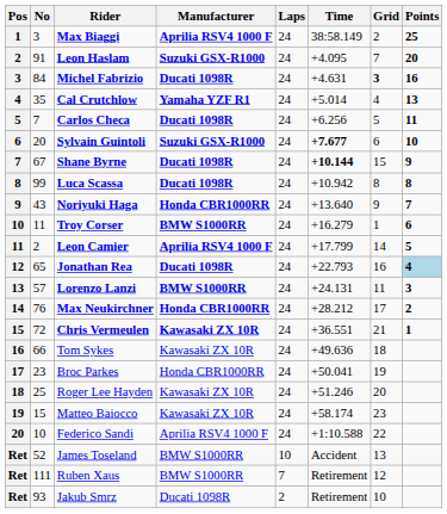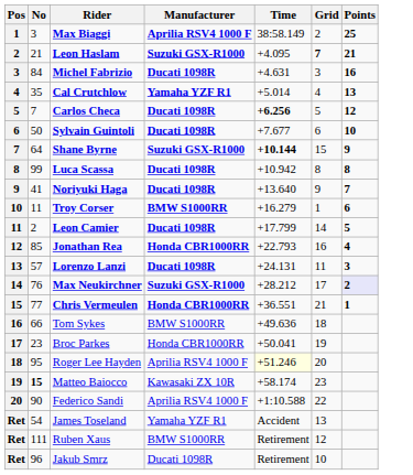- column: Laps | 24 | 24 | 24 | 24 | 24 | 24 | 24 | 24 | 24 | 24 | 24 | 24 | 24 | 24 | 24 | 24 | 24 | 24 | 24 | 24 | 10 | 7 | 2
Leon Haslam | No: 91 -> 21
Leon Haslam | Grid: normal -> bold
Leon Haslam | Points: 20 -> 21
Michel Fabrizio | Grid: bold -> normal
Carlos Checa | Time: normal -> bold
Carlos Checa | Points: 11 -> 12
Sylvain Guintoli | No: 20 -> 50
Sylvain Guintoli | Manufacturer: Suzuki GSX-R1000 -> Ducati 1098R
Sylvain Guintoli | Time: bold -> normal
Shane Byrne | No: 67 -> 64
Shane Byrne | Manufacturer: Ducati 1098R -> Suzuki GSX-R1000
Noriyuki Haga | No: 43 -> 41
Noriyuki Haga | Manufacturer: Honda CBR1000RR -> Ducati 1098R
Leon Camier | Manufacturer: Aprilia RSV4 1000 F -> Ducati 1098R
Jonathan Rea | No: 65 -> 85
Jonathan Rea | Manufacturer: Ducati 1098R -> Honda CBR1000RR
Jonathan Rea | Points: lightblue background -> no background
Lorenzo Lanzi | Manufacturer: BMW S1000RR -> Ducati 1098R
Max Neukirchner | Manufacturer: Honda CBR1000RR -> Suzuki GSX-R1000
Max Neukirchner | Points: no background -> lavender background
Chris Vermeulen | No: 72 -> 77
Chris Vermeulen | Manufacturer: Kawasaki ZX 10R -> Honda CBR1000RR
Tom Sykes | Manufacturer: Kawasaki ZX 10R -> BMW S1000RR
Roger Lee Hayden | No: 25 -> 95
Roger Lee Hayden | Manufacturer: Kawasaki ZX 10R -> Aprilia RSV4 1000 F
Roger Lee Hayden | Time: no background -> lightyellow background
Matteo Baiocco | No: normal -> bold
Federico Sandi | No: 10 -> 90
James Toseland | No: 52 -> 54
James Toseland | Manufacturer: BMW S1000RR -> Yamaha YZF R1
Jakub Smrz | No: 93 -> 96
